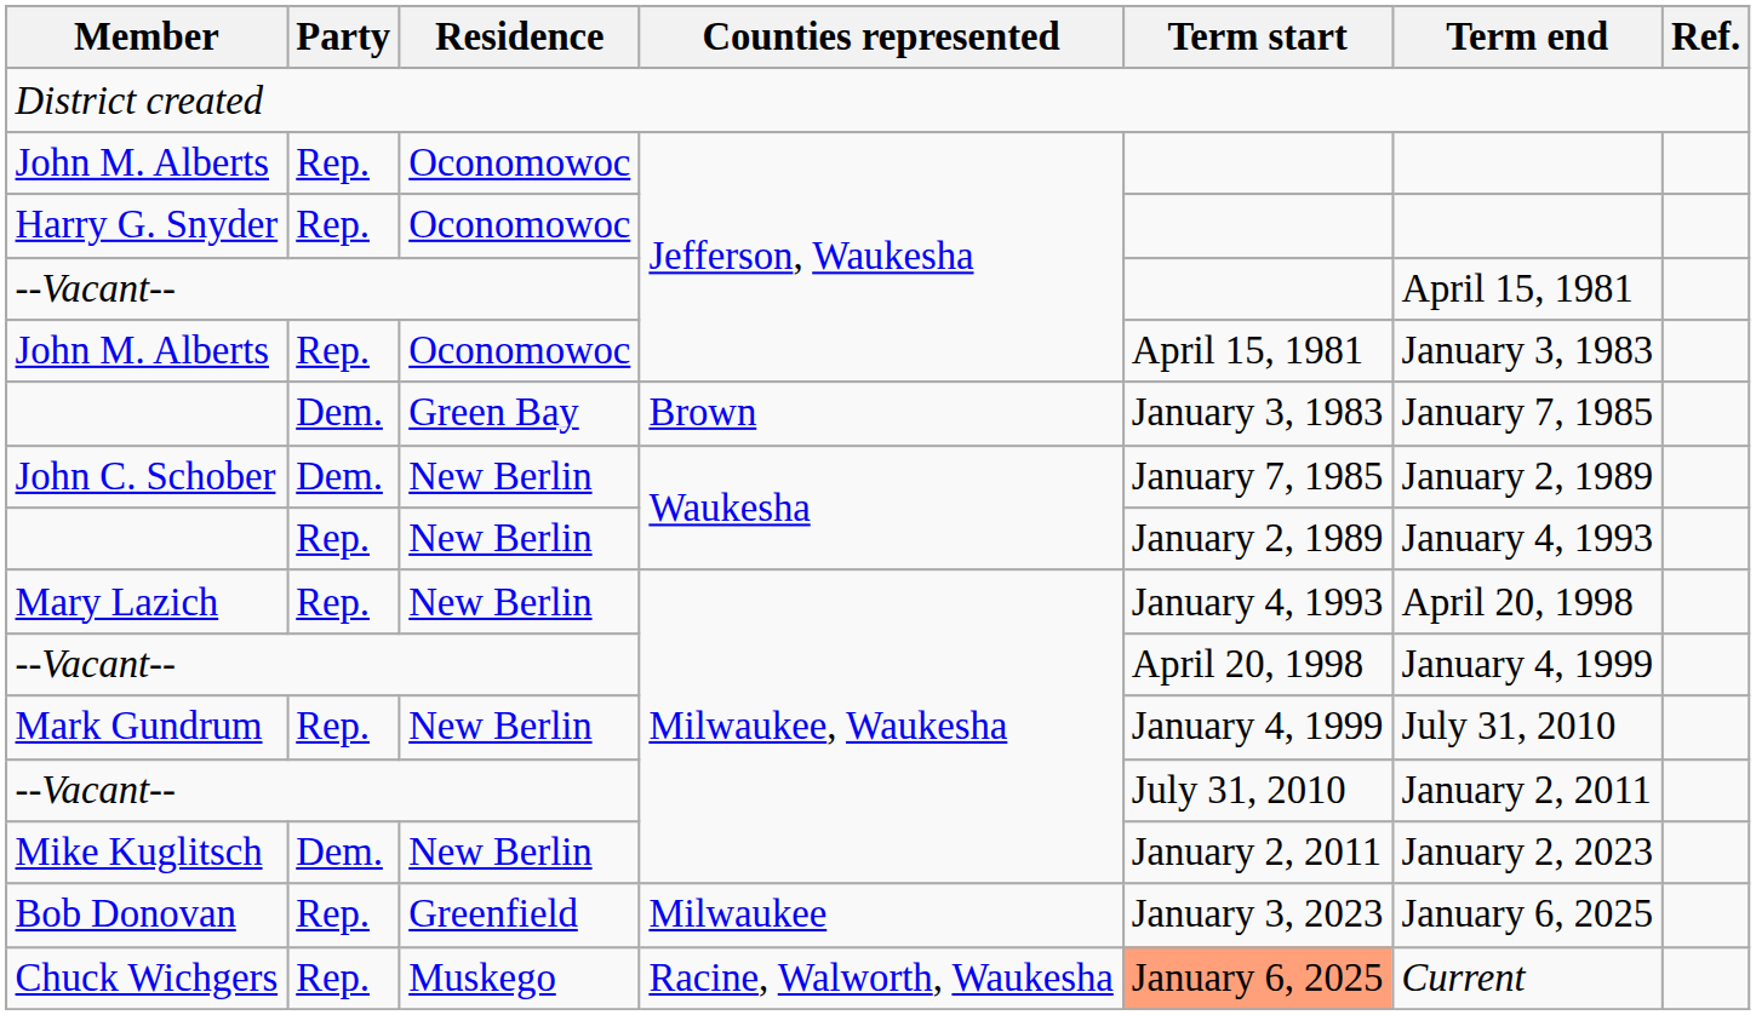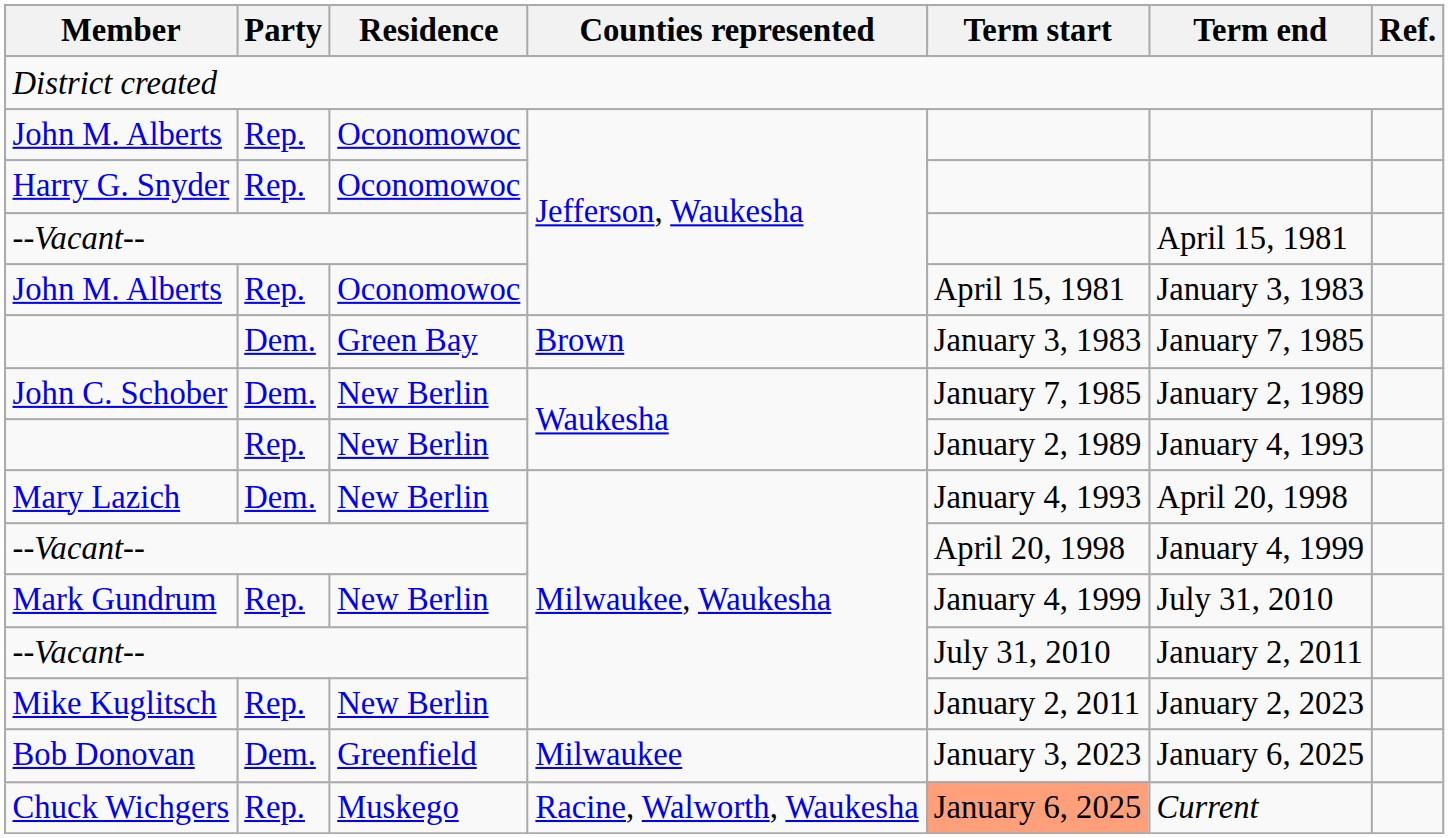Mary Lazich | Party: Rep. -> Dem.
Mike Kuglitsch | Party: Dem. -> Rep.
Bob Donovan | Party: Rep. -> Dem.
